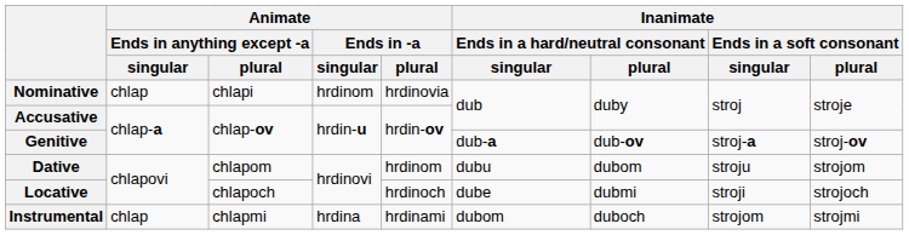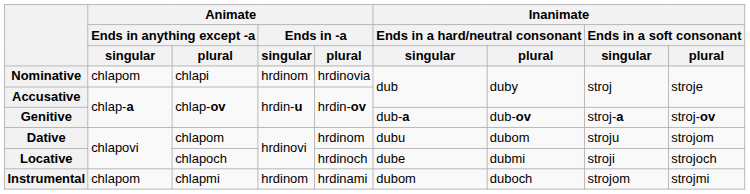Nominative | Animate / Ends in anything except -a / singular: chlap -> chlapom
Instrumental | Animate / Ends in anything except -a / singular: chlap -> chlapom
Instrumental | Animate / Ends in -a / singular: hrdina -> hrdinom
